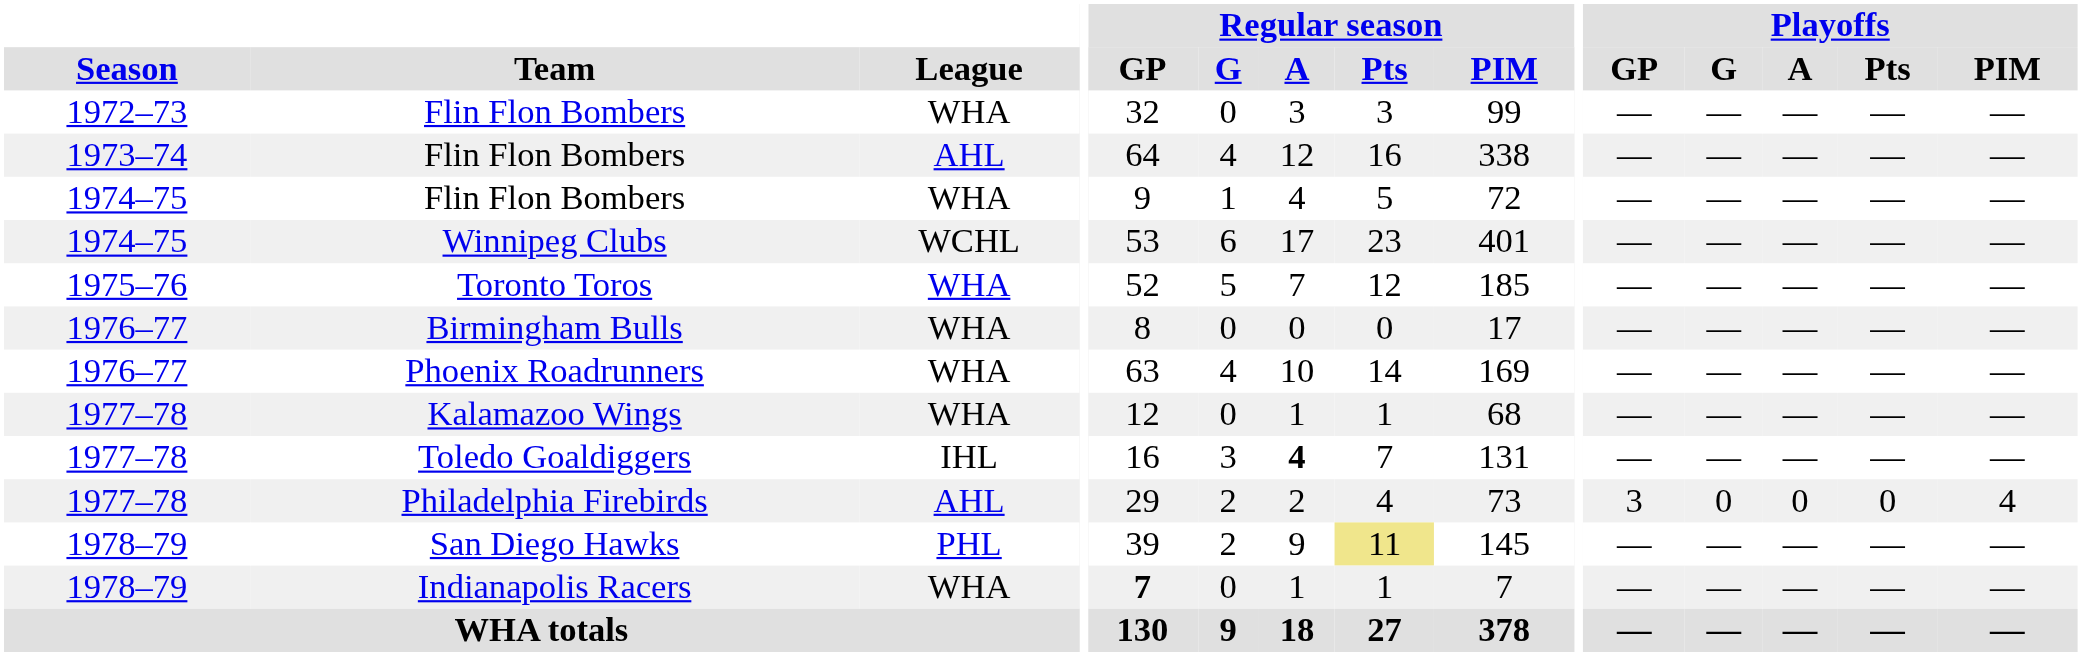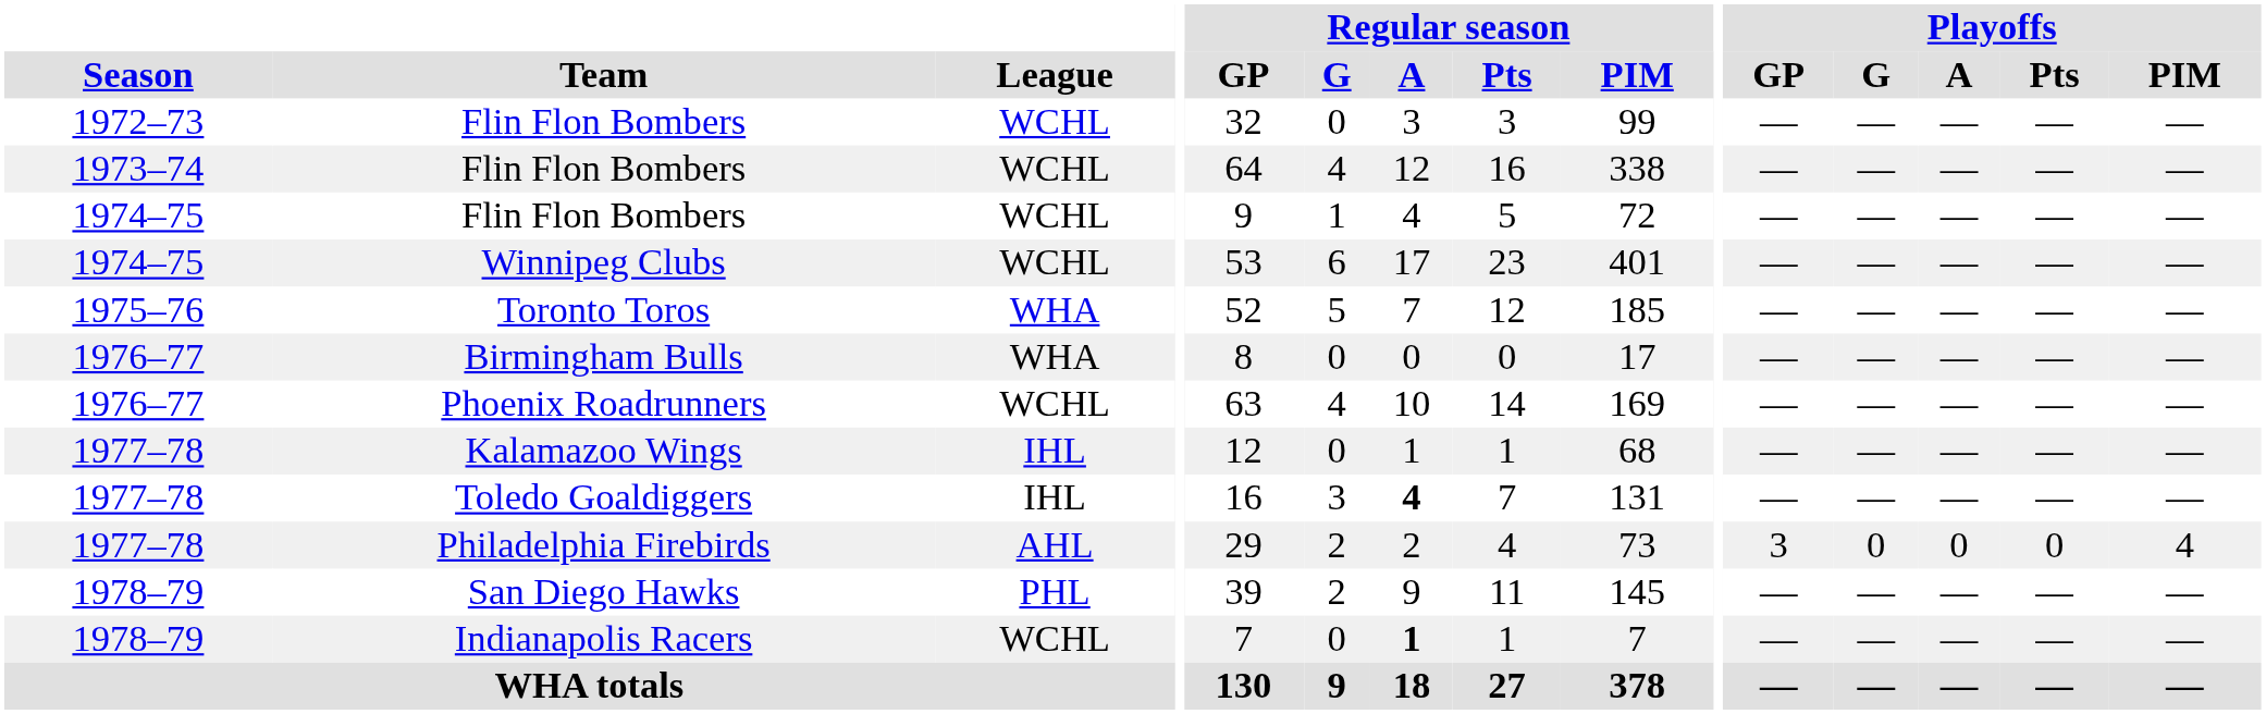1972–73 / Flin Flon Bombers | League: WHA -> WCHL
1973–74 / Flin Flon Bombers | League: AHL -> WCHL
1974–75 / Flin Flon Bombers | League: WHA -> WCHL
Phoenix Roadrunners | League: WHA -> WCHL
Kalamazoo Wings | League: WHA -> IHL
San Diego Hawks | Regular season / Pts: khaki background -> no background
Indianapolis Racers | League: WHA -> WCHL
Indianapolis Racers | Regular season / GP: bold -> normal
Indianapolis Racers | Regular season / A: normal -> bold
